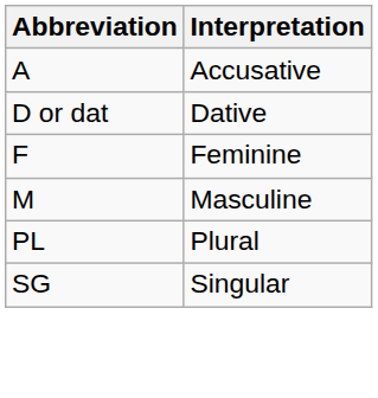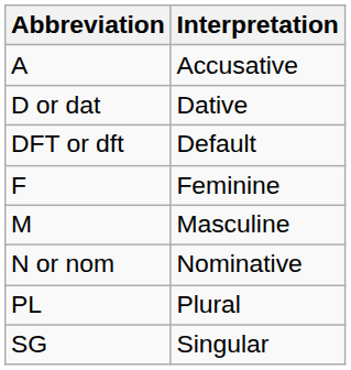+ row: DFT or dft | Default
+ row: N or nom | Nominative
